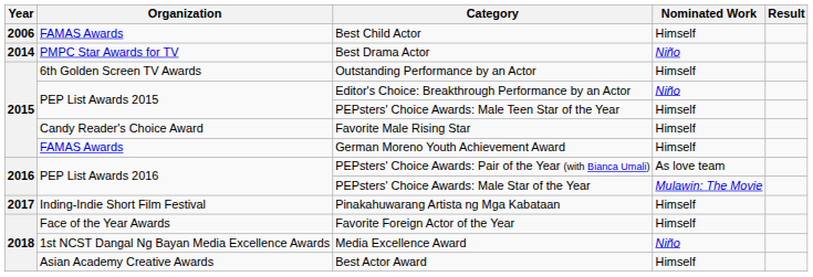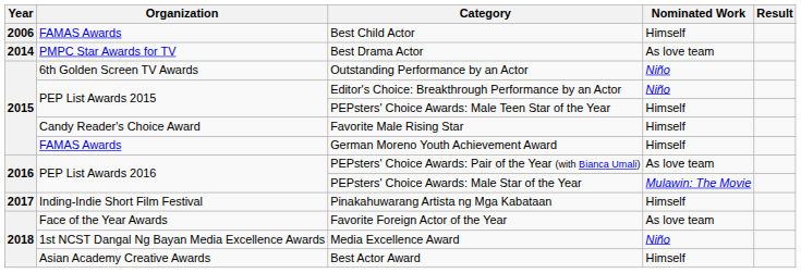Best Drama Actor | Nominated Work: Niño -> As love team
Outstanding Performance by an Actor | Nominated Work: Himself -> Niño
Favorite Foreign Actor of the Year | Nominated Work: Himself -> As love team
